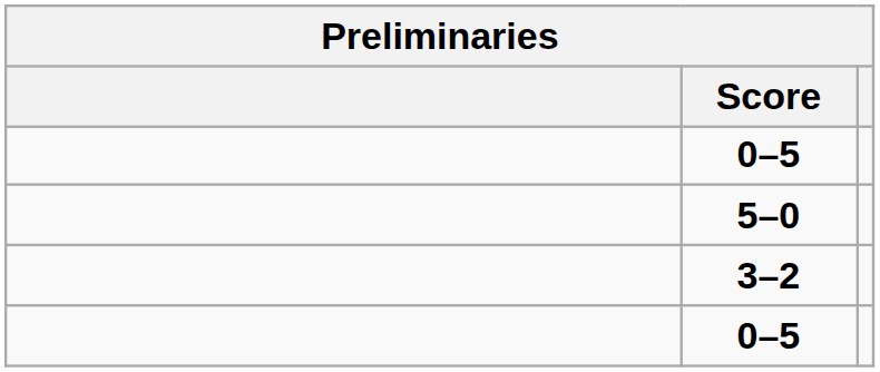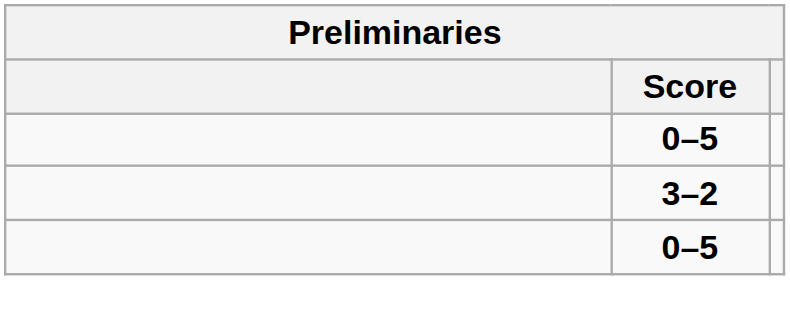- row: 5–0
